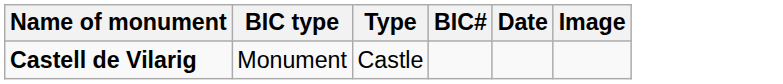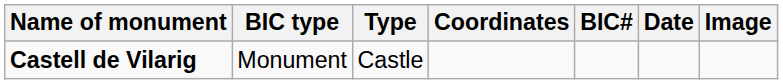+ column: Coordinates
